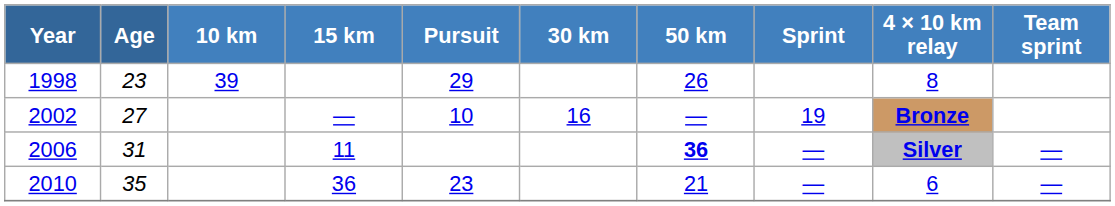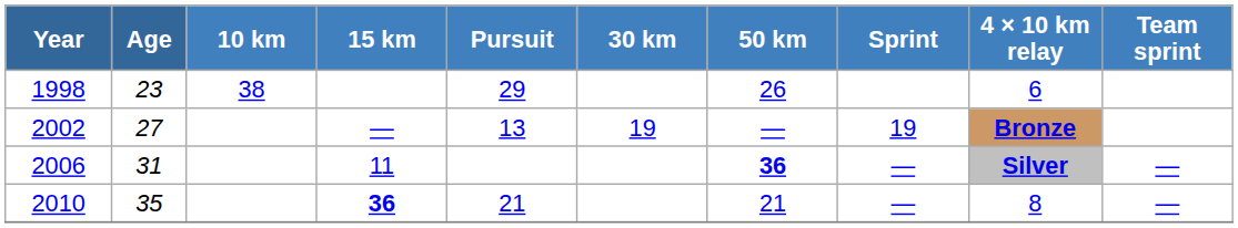1998 | 10 km: 39 -> 38
1998 | 4 × 10 km relay: 8 -> 6
2002 | Pursuit: 10 -> 13
2002 | 30 km: 16 -> 19
2010 | 15 km: normal -> bold
2010 | Pursuit: 23 -> 21
2010 | 4 × 10 km relay: 6 -> 8
